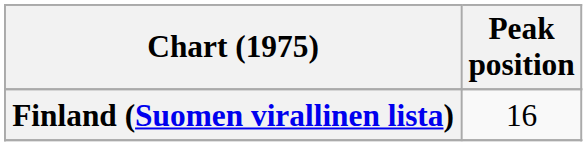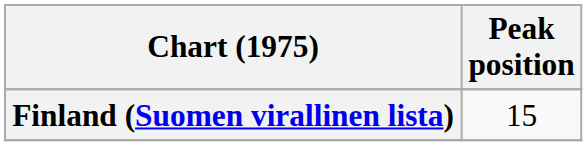Finland (Suomen virallinen lista) | Peak position: 16 -> 15
